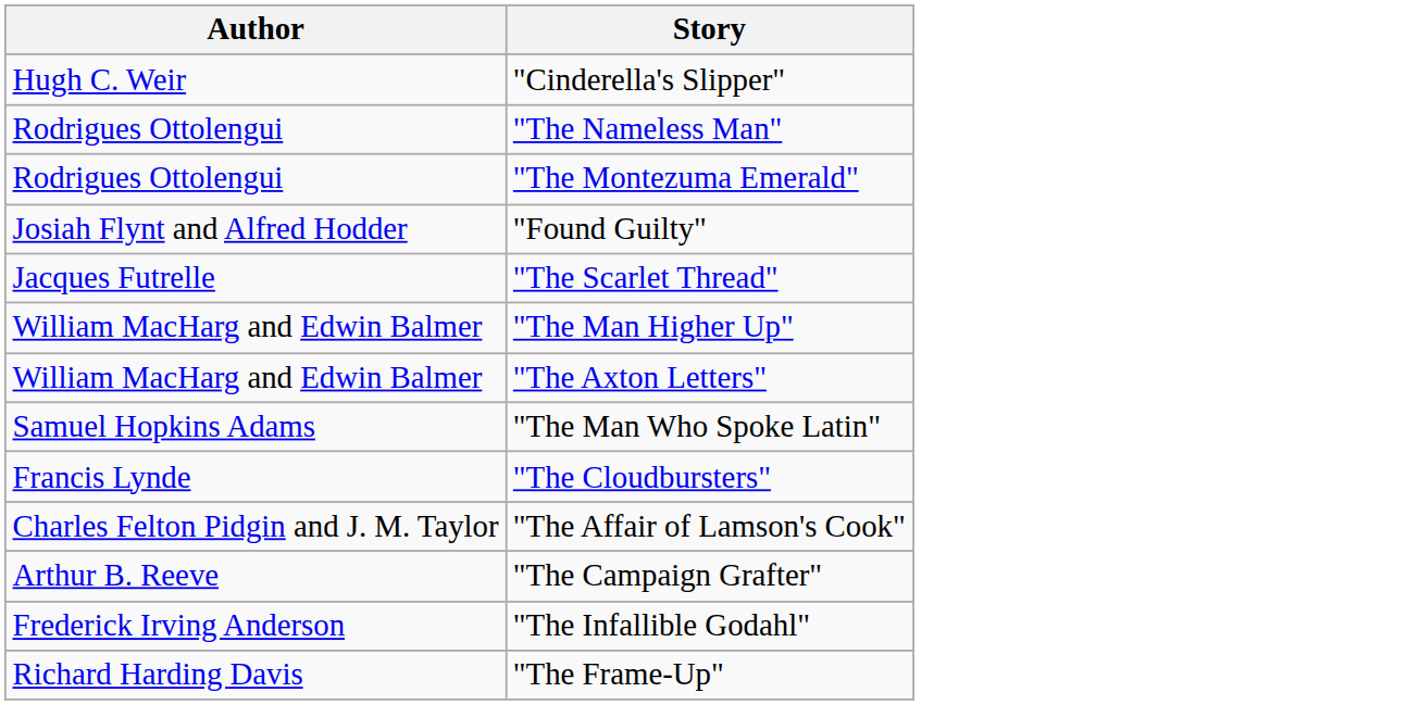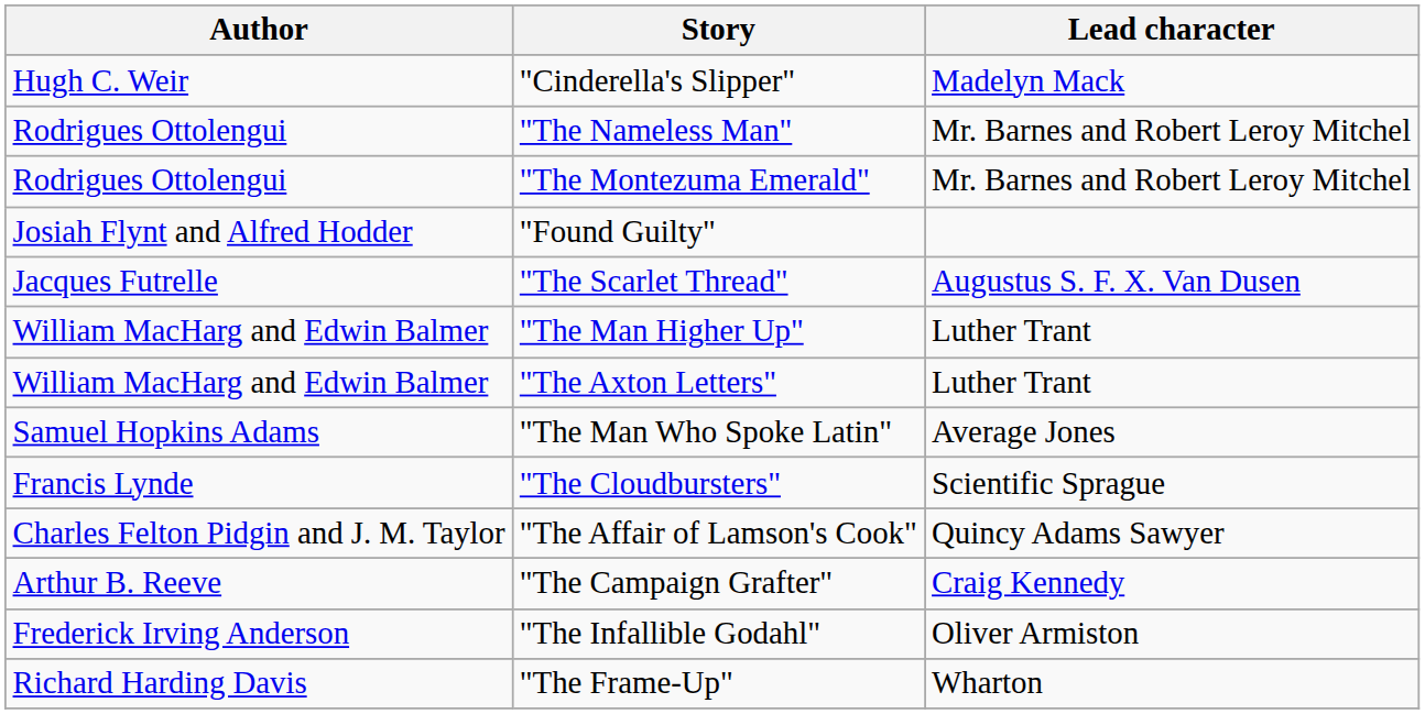+ column: Lead character | Madelyn Mack | Mr. Barnes and Robert Leroy Mitchel | Mr. Barnes and Robert Leroy Mitchel | Augustus S. F. X. Van Dusen | Luther Trant | Luther Trant | Average Jones | Scientific Sprague | Quincy Adams Sawyer | Craig Kennedy | Oliver Armiston | Wharton
